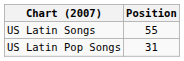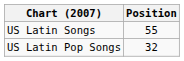US Latin Pop Songs | Position: 31 -> 32
